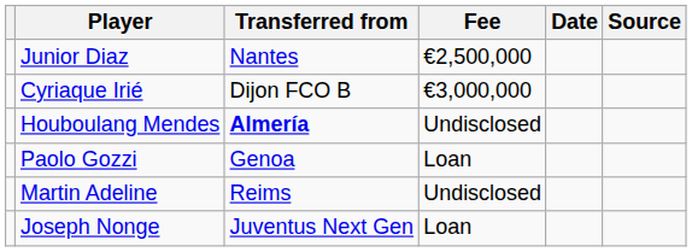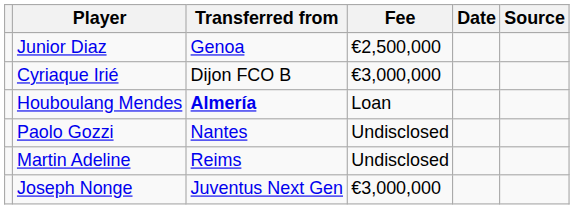Junior Diaz | Transferred from: Nantes -> Genoa
Houboulang Mendes | Fee: Undisclosed -> Loan
Paolo Gozzi | Transferred from: Genoa -> Nantes
Paolo Gozzi | Fee: Loan -> Undisclosed
Joseph Nonge | Fee: Loan -> €3,000,000
